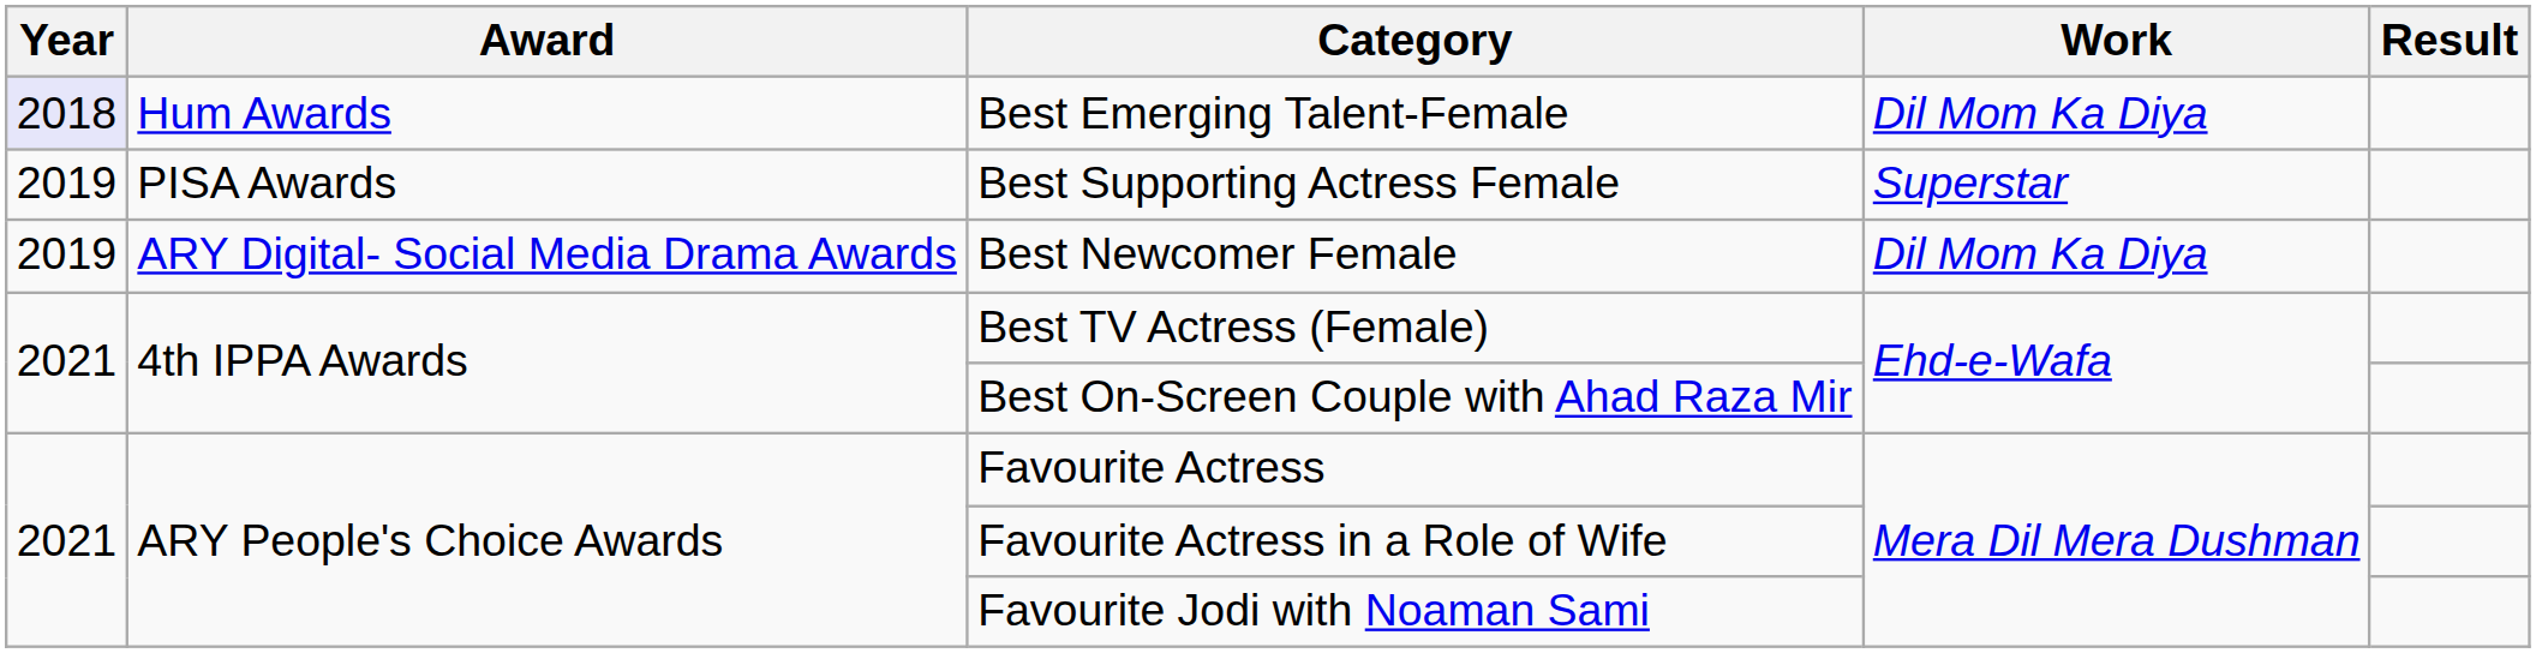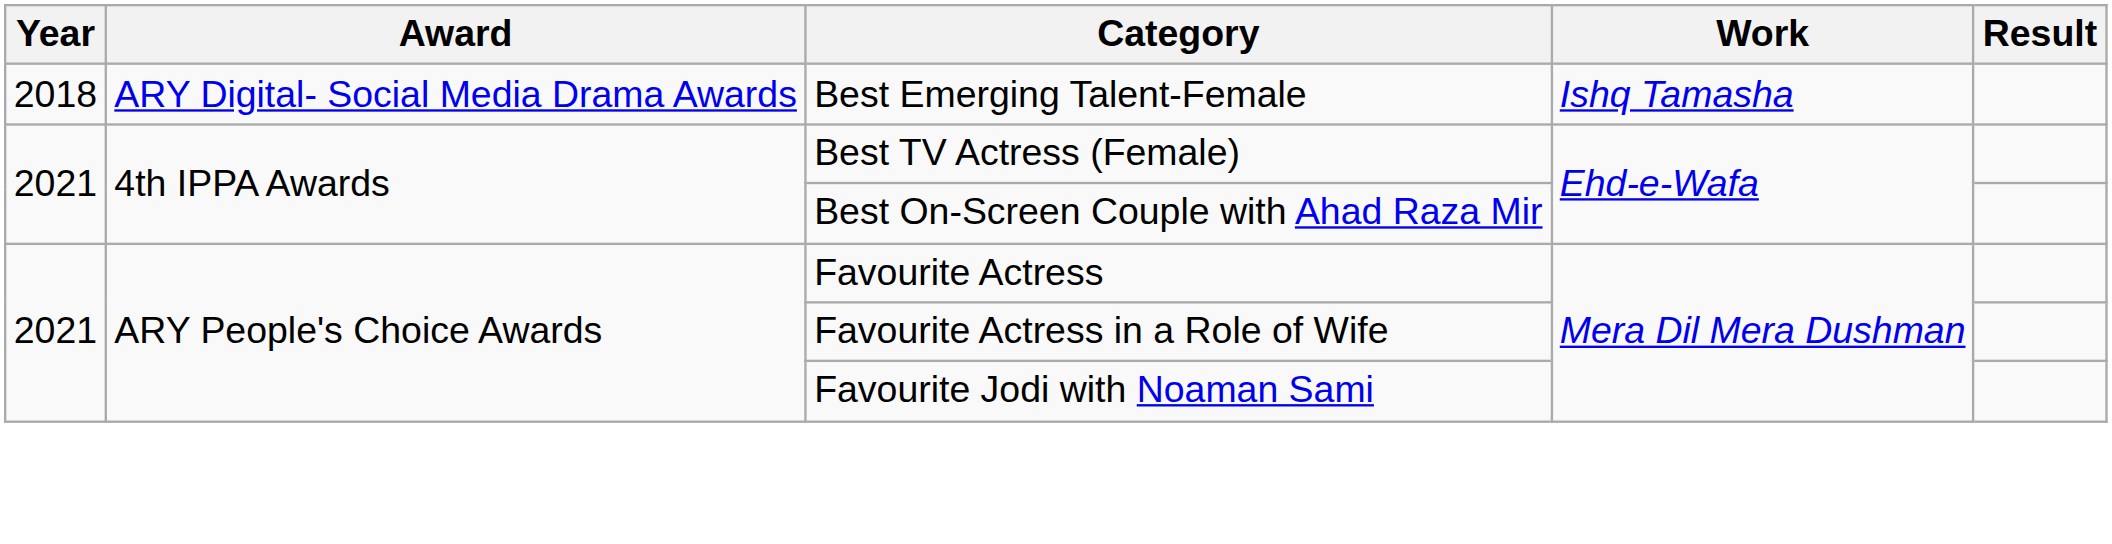Best Emerging Talent-Female | Year: lavender background -> no background
Best Emerging Talent-Female | Award: Hum Awards -> ARY Digital- Social Media Drama Awards
Best Emerging Talent-Female | Work: Dil Mom Ka Diya -> Ishq Tamasha
- row: 2019 | PISA Awards | Best Supporting Actress Female | Superstar
- row: 2019 | ARY Digital- Social Media Drama Awards | Best Newcomer Female | Dil Mom Ka Diya
